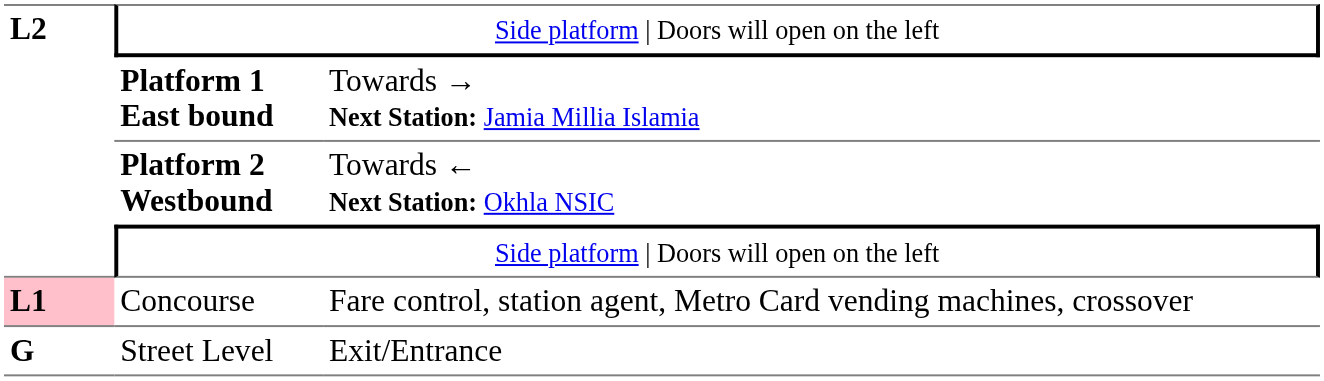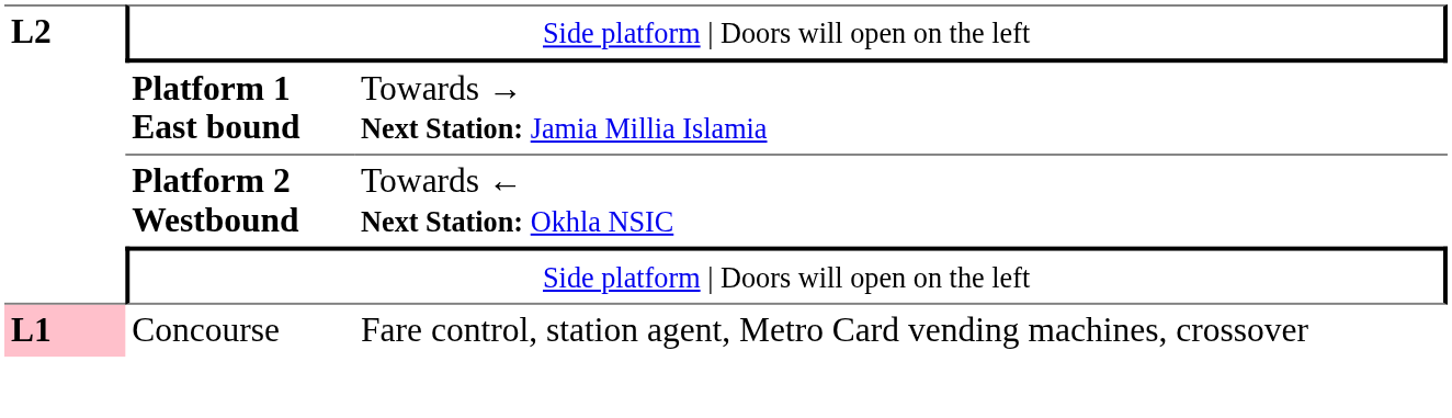- row: G | Street Level | Exit/Entrance
